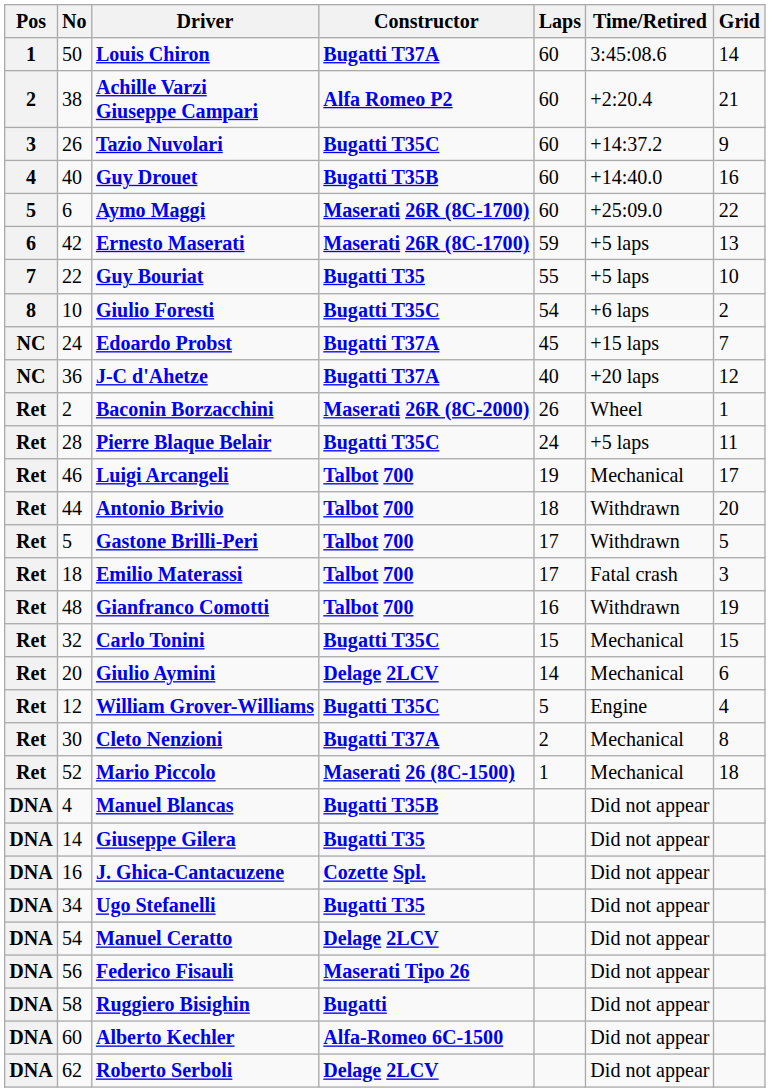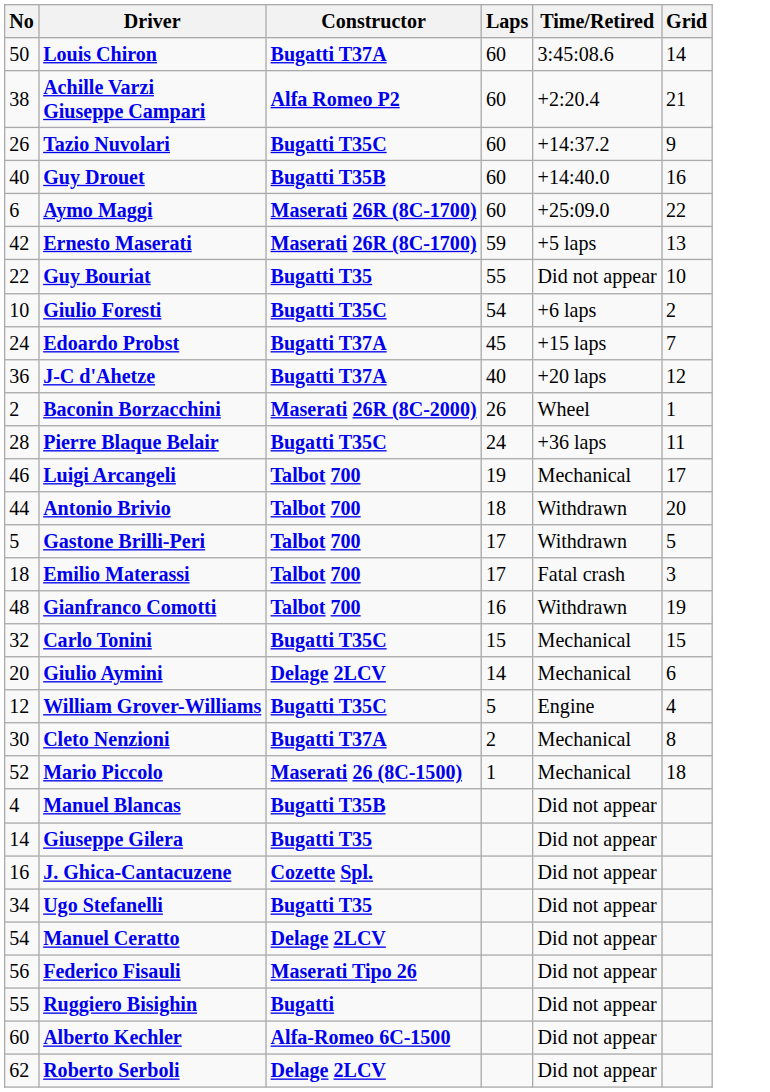- column: Pos | 1 | 2 | 3 | 4 | 5 | 6 | 7 | 8 | NC | NC | Ret | Ret | Ret | Ret | Ret | Ret | Ret | Ret | Ret | Ret | Ret | Ret | DNA | DNA | DNA | DNA | DNA | DNA | DNA | DNA | DNA
Guy Bouriat | Time/Retired: +5 laps -> Did not appear
Pierre Blaque Belair | Time/Retired: +5 laps -> +36 laps
Ruggiero Bisighin | No: 58 -> 55
